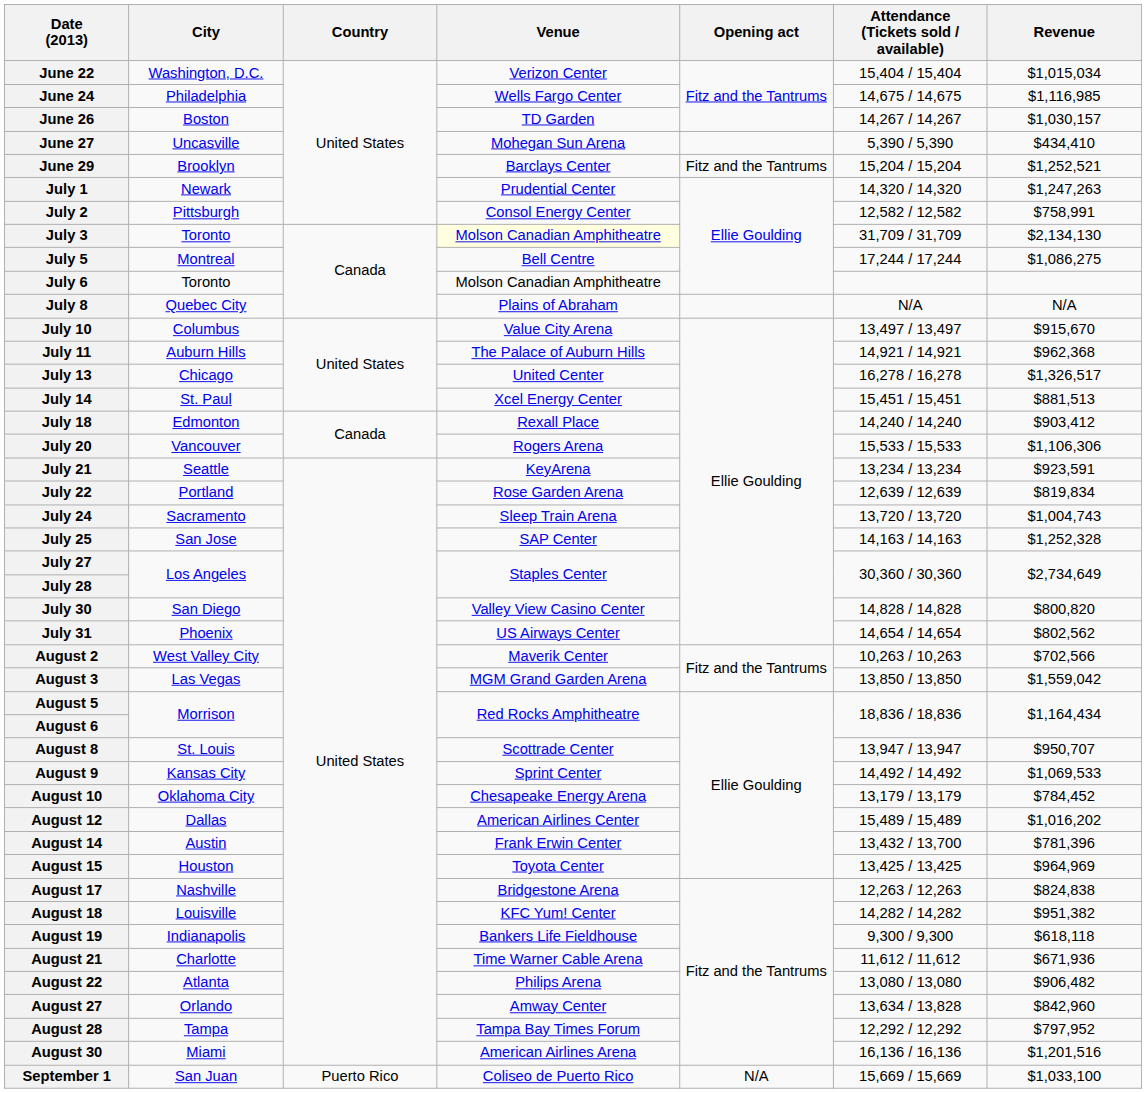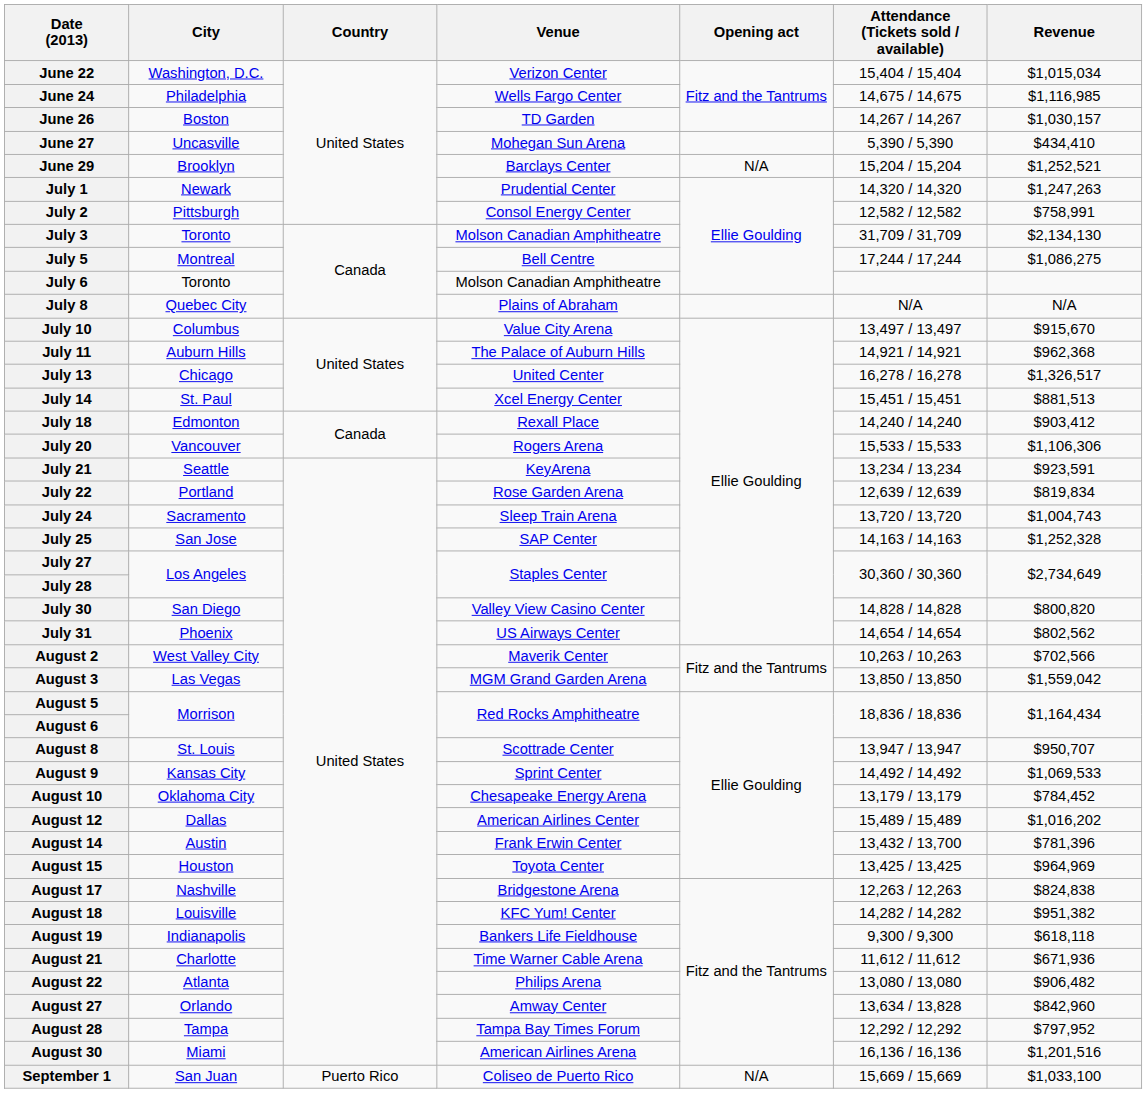June 29 | Opening act: Fitz and the Tantrums -> N/A
July 3 | Venue: lightyellow background -> no background
